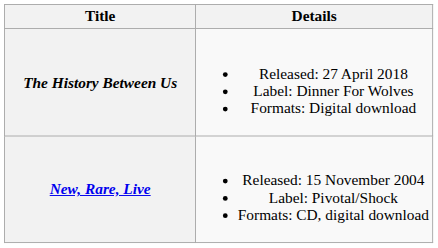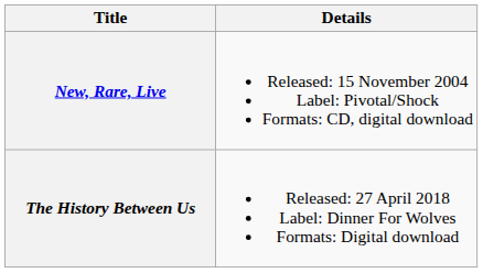rows swapped: New, Rare, Live <-> The History Between Us
